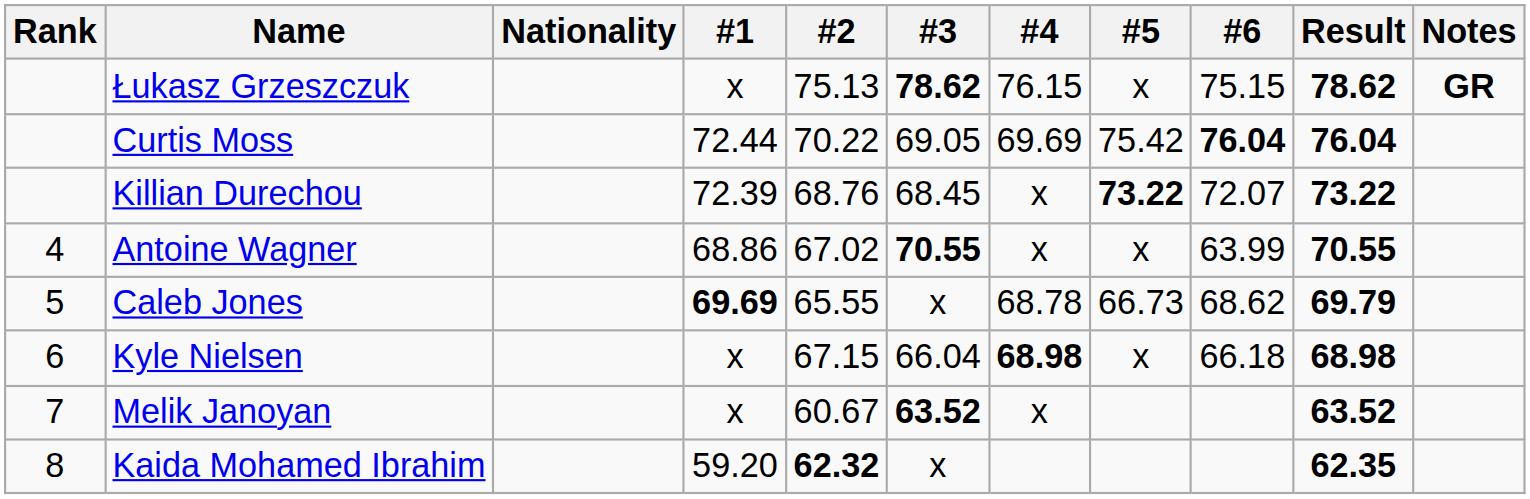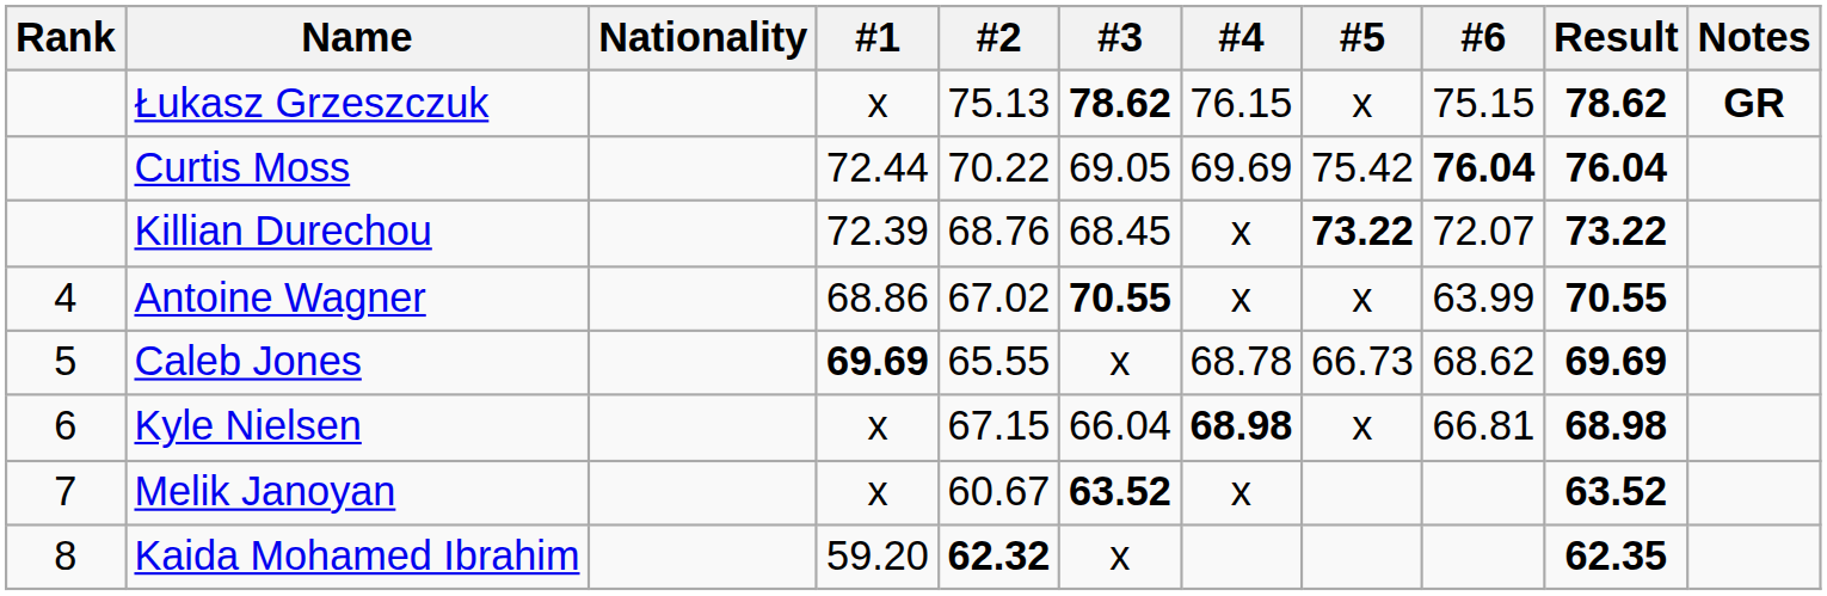Caleb Jones | Result: 69.79 -> 69.69
Kyle Nielsen | #6: 66.18 -> 66.81
